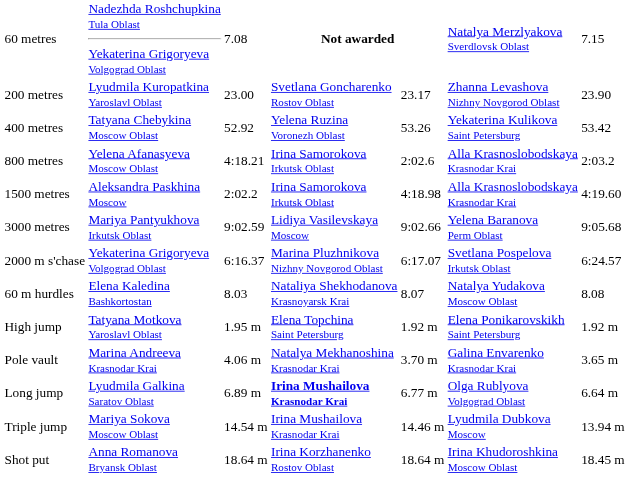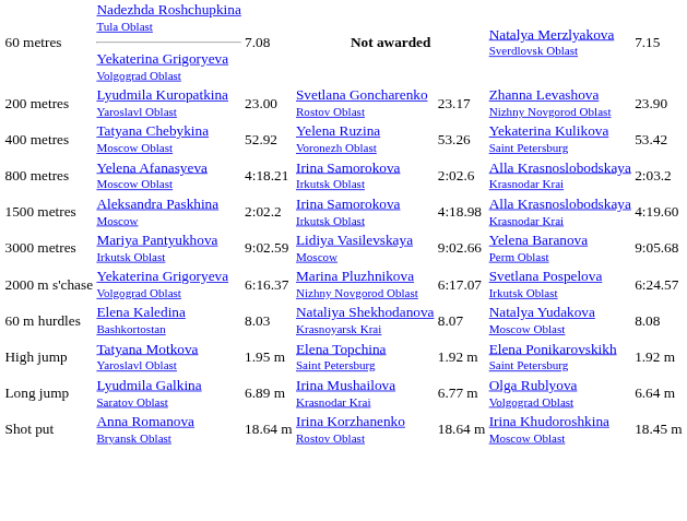- row: Pole vault | Marina Andreeva Krasnodar Krai | 4.06 m | Natalya Mekhanoshina Krasnodar Krai | 3.70 m | Galina Envarenko Krasnodar Krai | 3.65 m
Long jump | column 4: bold -> normal
- row: Triple jump | Mariya Sokova Moscow Oblast | 14.54 m | Irina Mushailova Krasnodar Krai | 14.46 m | Lyudmila Dubkova Moscow | 13.94 m
